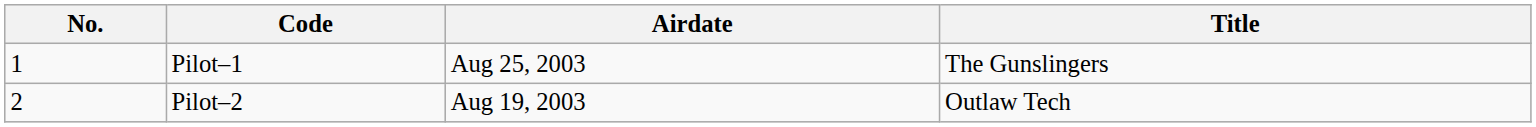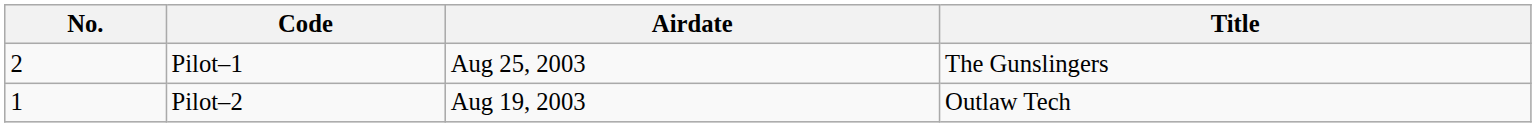Pilot–1 | No.: 1 -> 2
Pilot–2 | No.: 2 -> 1
